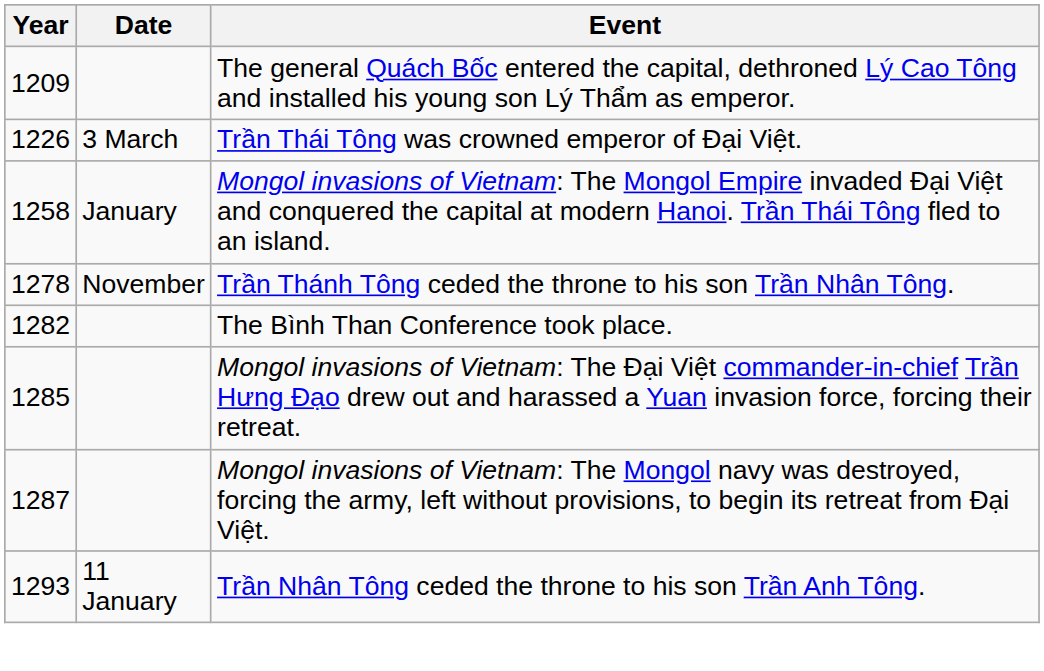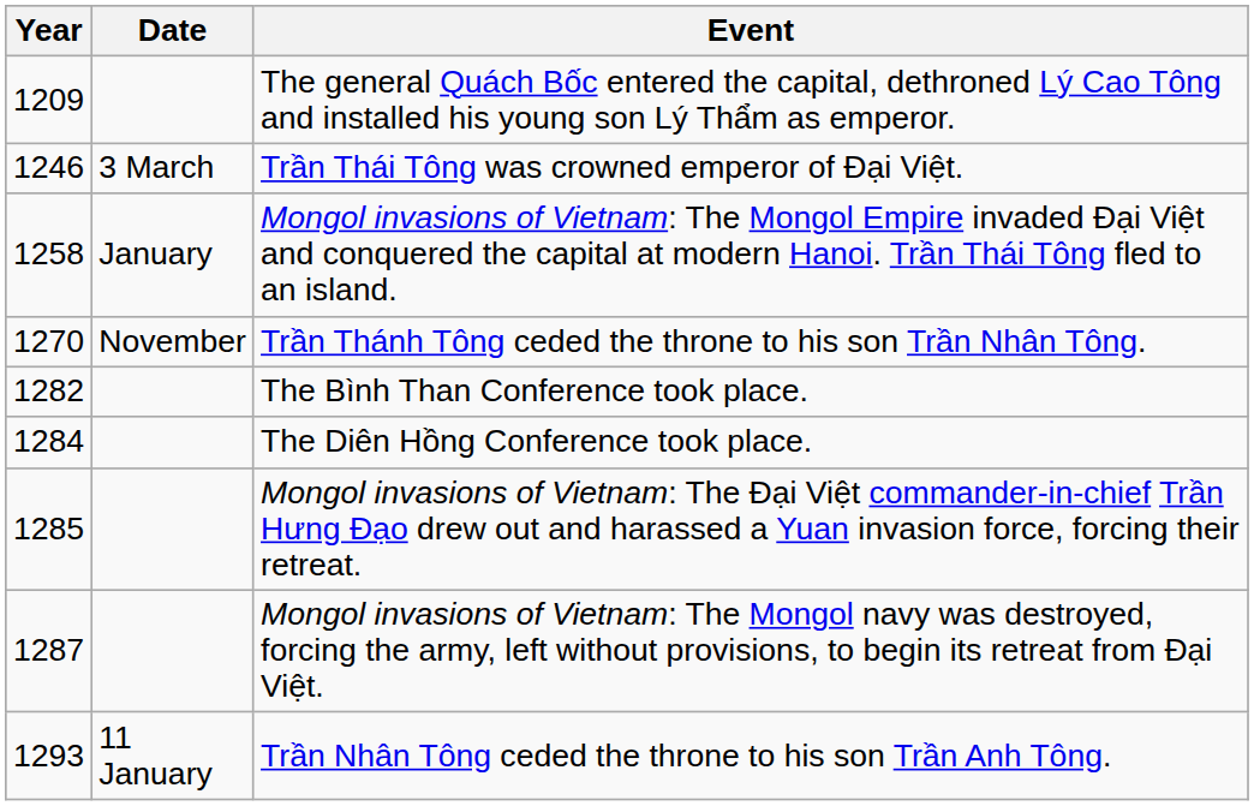Trần Thái Tông was crowned emperor of Đại Việt. | Year: 1226 -> 1246
Trần Thánh Tông ceded the throne to his son Trần Nhân Tông. | Year: 1278 -> 1270
+ row: 1284 | The Diên Hồng Conference took place.
